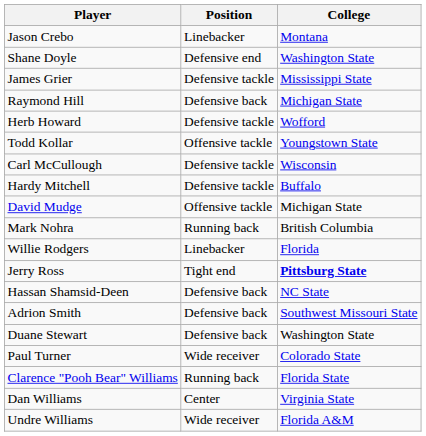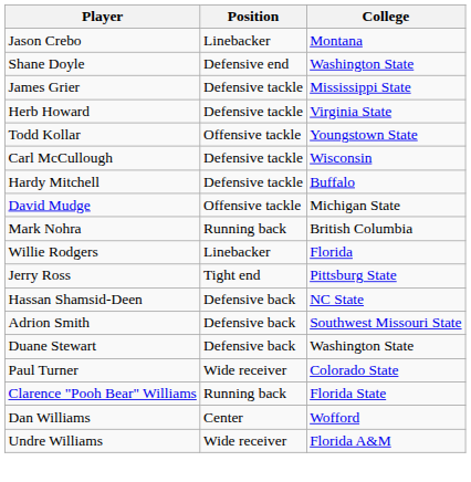- row: Raymond Hill | Defensive back | Michigan State
Herb Howard | College: Wofford -> Virginia State
Jerry Ross | College: bold -> normal
Dan Williams | College: Virginia State -> Wofford
